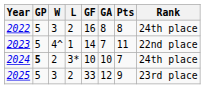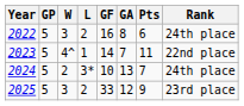2022 | Pts: 8 -> 6
2024 | GP: bold -> normal
2024 | GA: 10 -> 13
